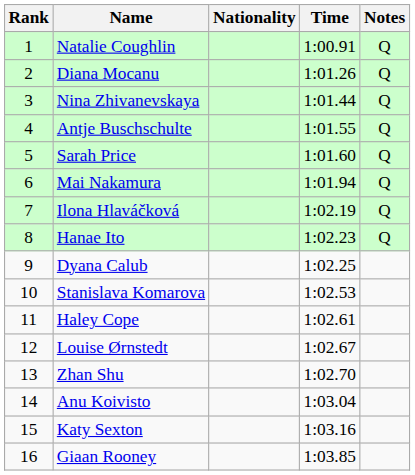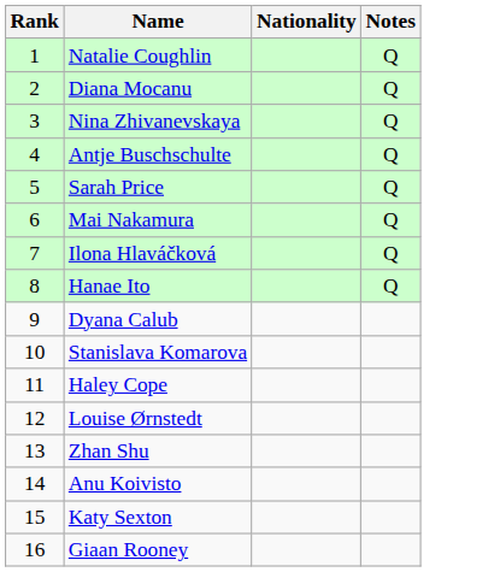- column: Time | 1:00.91 | 1:01.26 | 1:01.44 | 1:01.55 | 1:01.60 | 1:01.94 | 1:02.19 | 1:02.23 | 1:02.25 | 1:02.53 | 1:02.61 | 1:02.67 | 1:02.70 | 1:03.04 | 1:03.16 | 1:03.85
